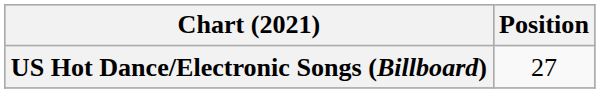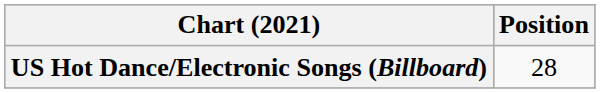US Hot Dance/Electronic Songs (Billboard) | Position: 27 -> 28
